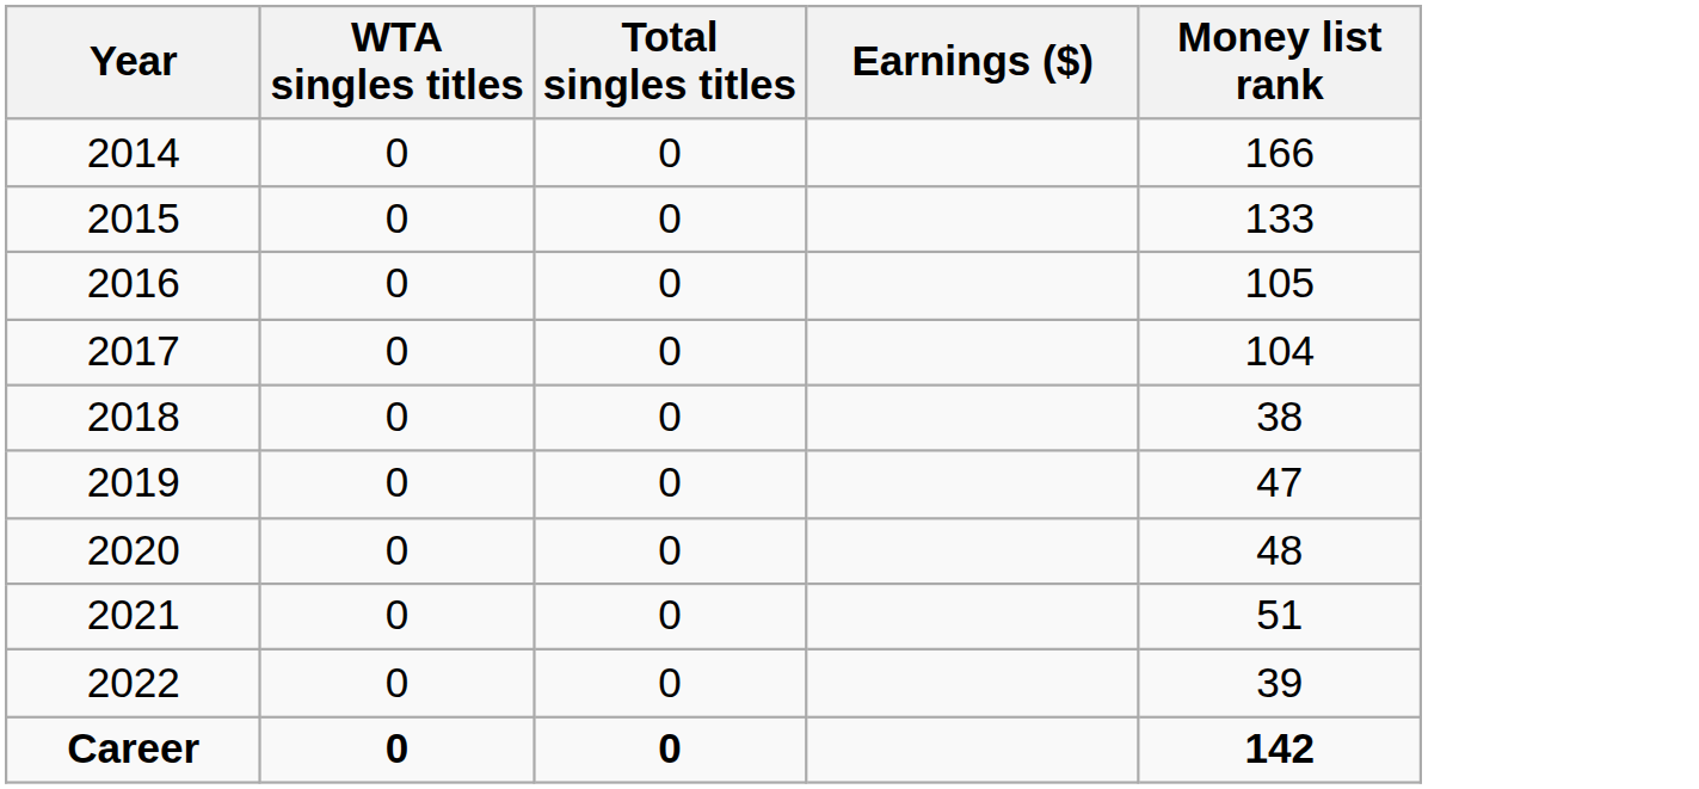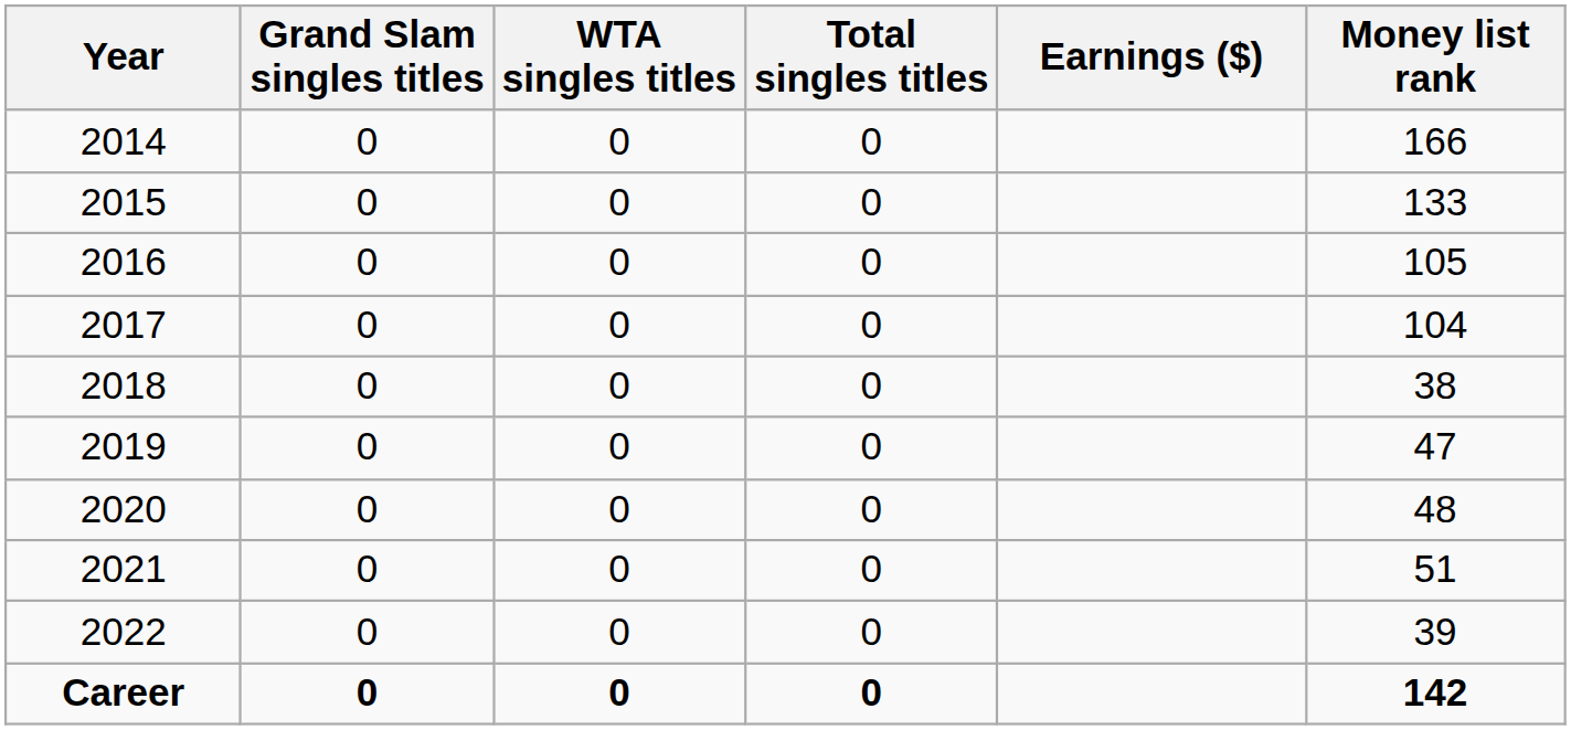+ column: Grand Slam singles titles | 0 | 0 | 0 | 0 | 0 | 0 | 0 | 0 | 0 | 0
